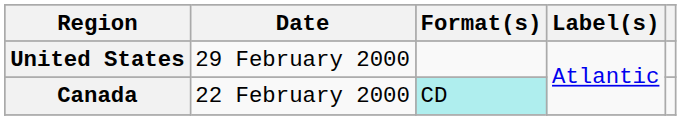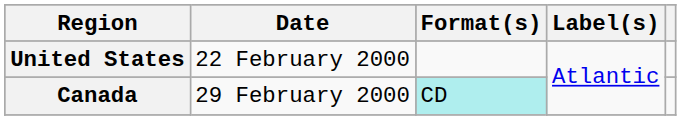United States | Date: 29 February 2000 -> 22 February 2000
Canada | Date: 22 February 2000 -> 29 February 2000
